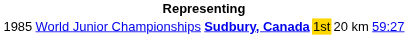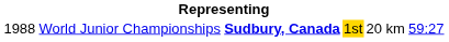World Junior Championships | column 1: 1985 -> 1988
